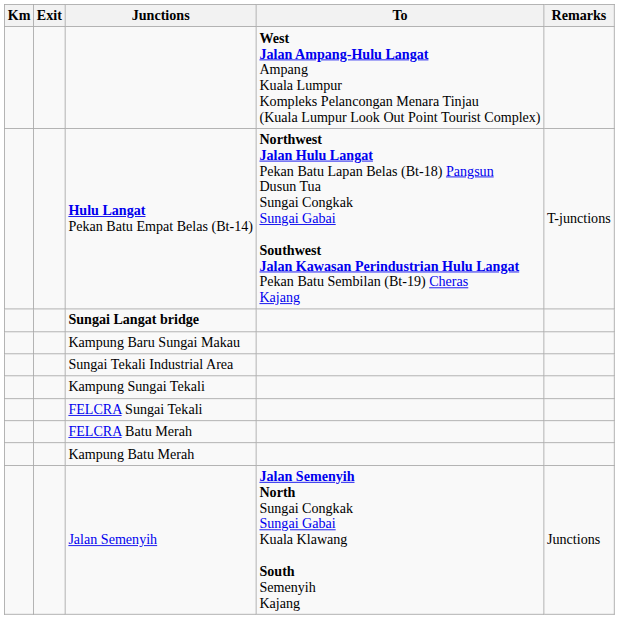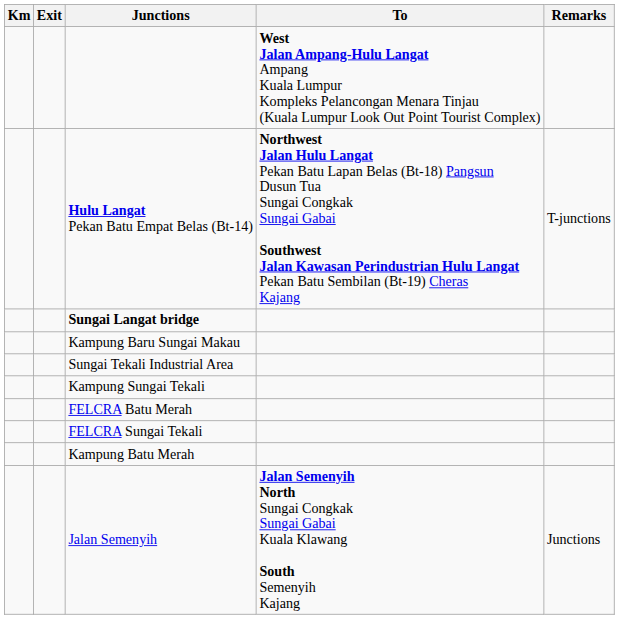rows swapped: FELCRA Sungai Tekali <-> FELCRA Batu Merah
